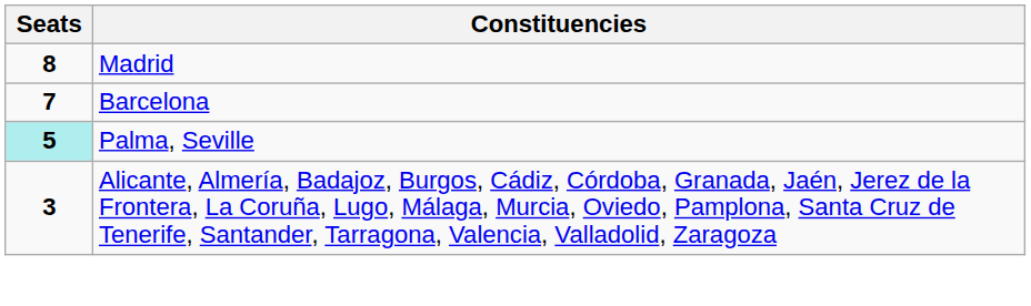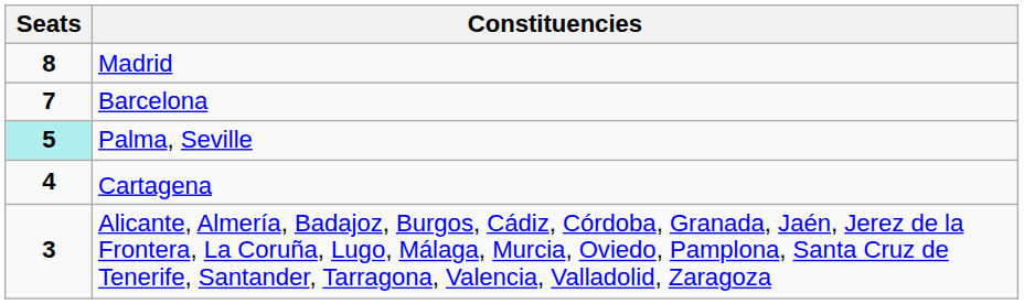+ row: 4 | Cartagena
